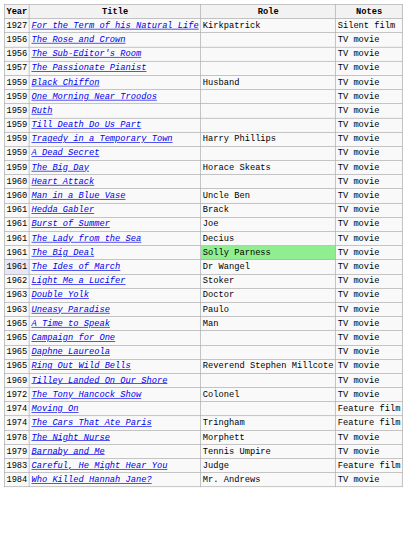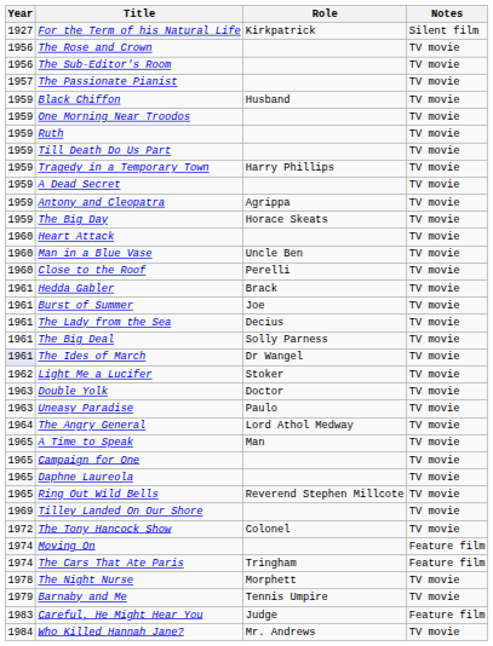+ row: 1959 | Antony and Cleopatra | Agrippa | TV movie
+ row: 1960 | Close to the Roof | Perelli | TV movie
The Big Deal | Role: lightgreen background -> no background
+ row: 1964 | The Angry General | Lord Athol Medway | TV movie
